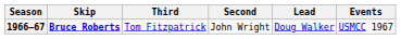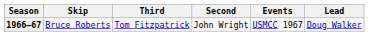columns swapped: Lead <-> Events
1966–67 | Skip: bold -> normal
